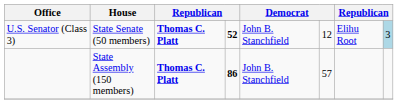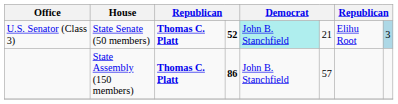U.S. Senator (Class 3) | column 5: no background -> paleturquoise background
U.S. Senator (Class 3) | column 6: 12 -> 21
